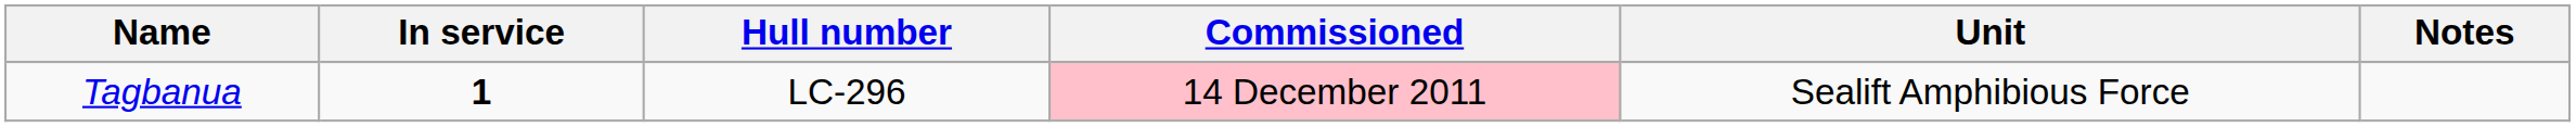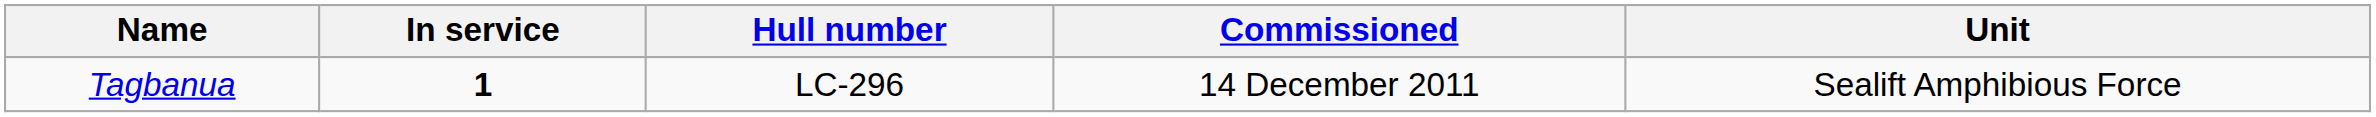- column: Notes
Tagbanua | Commissioned: pink background -> no background
